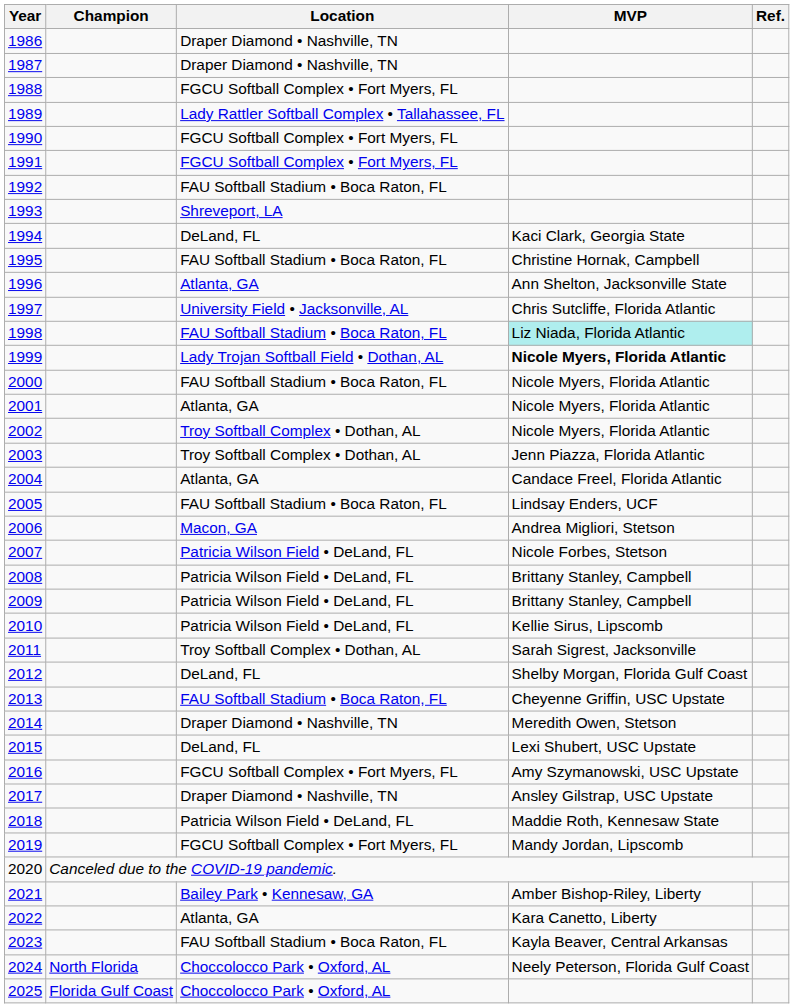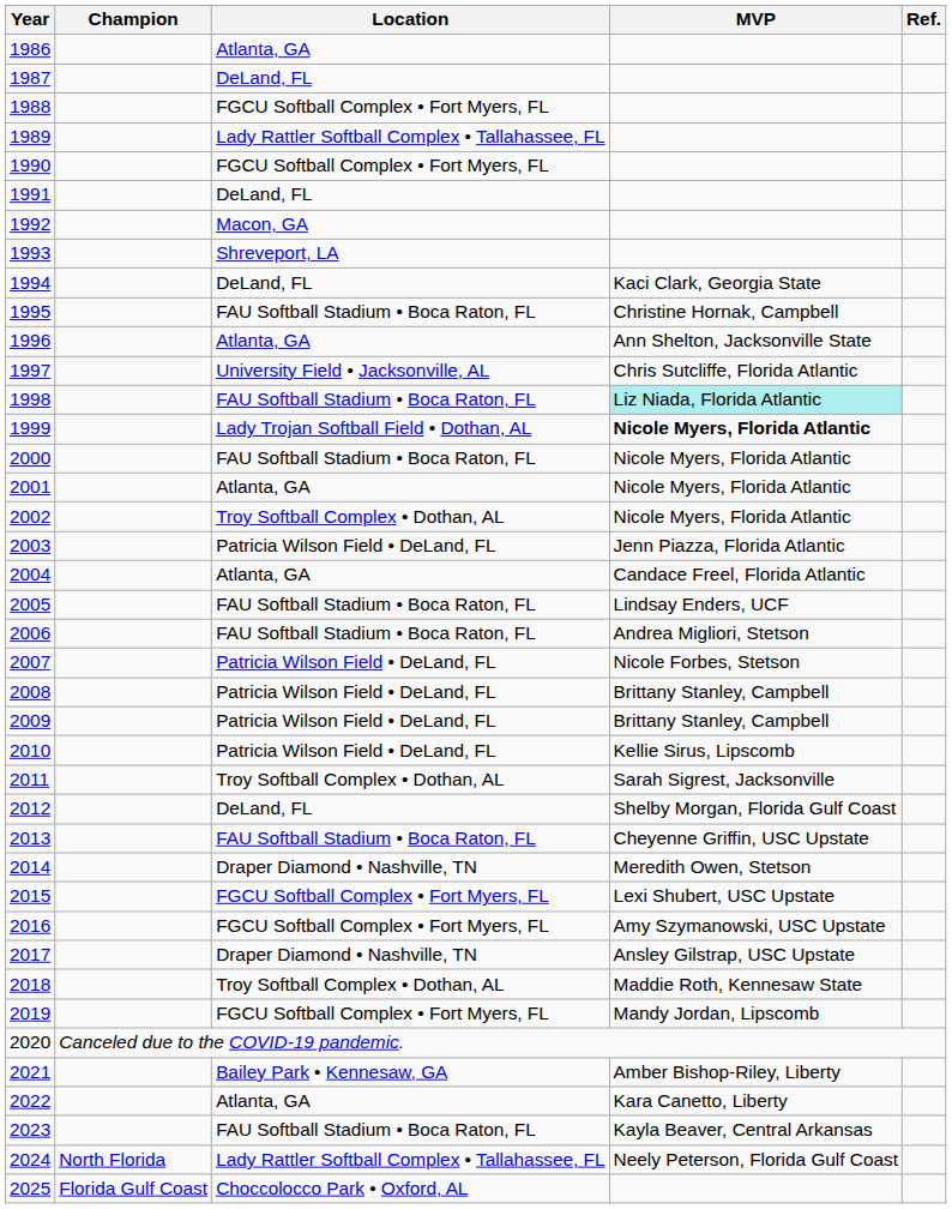1986 | Location: Draper Diamond • Nashville, TN -> Atlanta, GA
1987 | Location: Draper Diamond • Nashville, TN -> DeLand, FL
1991 | Location: FGCU Softball Complex • Fort Myers, FL -> DeLand, FL
1992 | Location: FAU Softball Stadium • Boca Raton, FL -> Macon, GA
2003 | Location: Troy Softball Complex • Dothan, AL -> Patricia Wilson Field • DeLand, FL
2006 | Location: Macon, GA -> FAU Softball Stadium • Boca Raton, FL
2015 | Location: DeLand, FL -> FGCU Softball Complex • Fort Myers, FL
2018 | Location: Patricia Wilson Field • DeLand, FL -> Troy Softball Complex • Dothan, AL
2024 | Location: Choccolocco Park • Oxford, AL -> Lady Rattler Softball Complex • Tallahassee, FL
